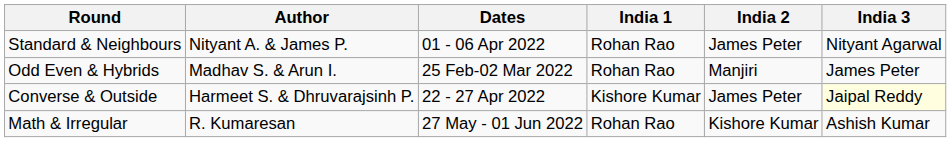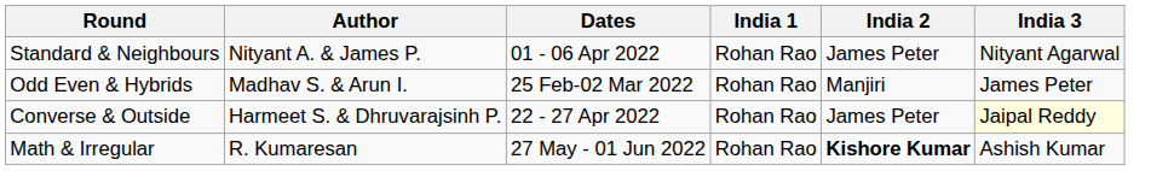Converse & Outside | India 1: Kishore Kumar -> Rohan Rao
Math & Irregular | India 2: normal -> bold
